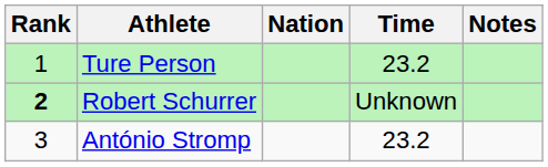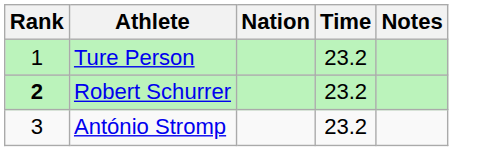Robert Schurrer | Time: Unknown -> 23.2
